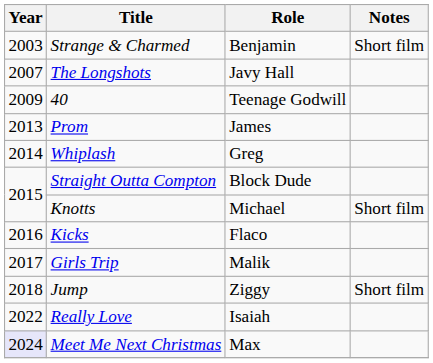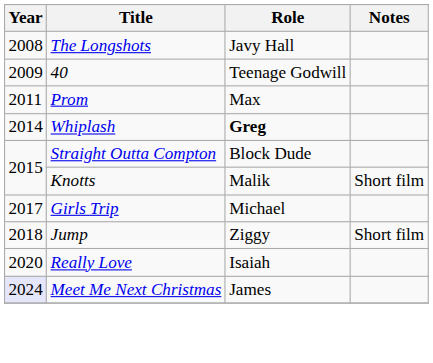- row: 2003 | Strange & Charmed | Benjamin | Short film
The Longshots | Year: 2007 -> 2008
Prom | Year: 2013 -> 2011
Prom | Role: James -> Max
Whiplash | Role: normal -> bold
Knotts | Role: Michael -> Malik
- row: 2016 | Kicks | Flaco
Girls Trip | Role: Malik -> Michael
Really Love | Year: 2022 -> 2020
Meet Me Next Christmas | Role: Max -> James
